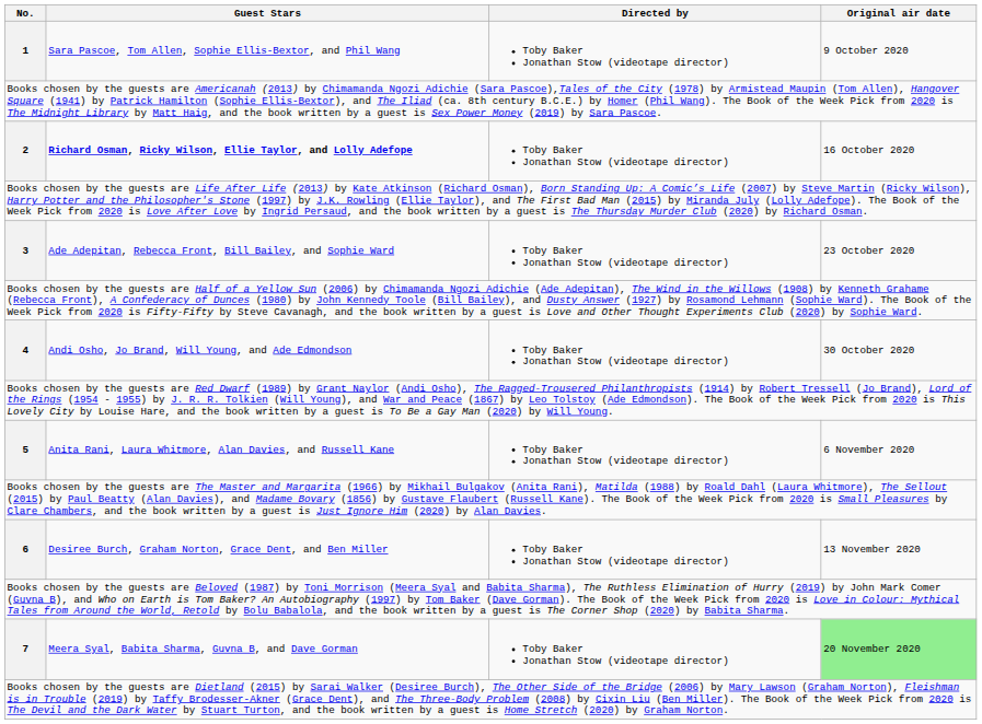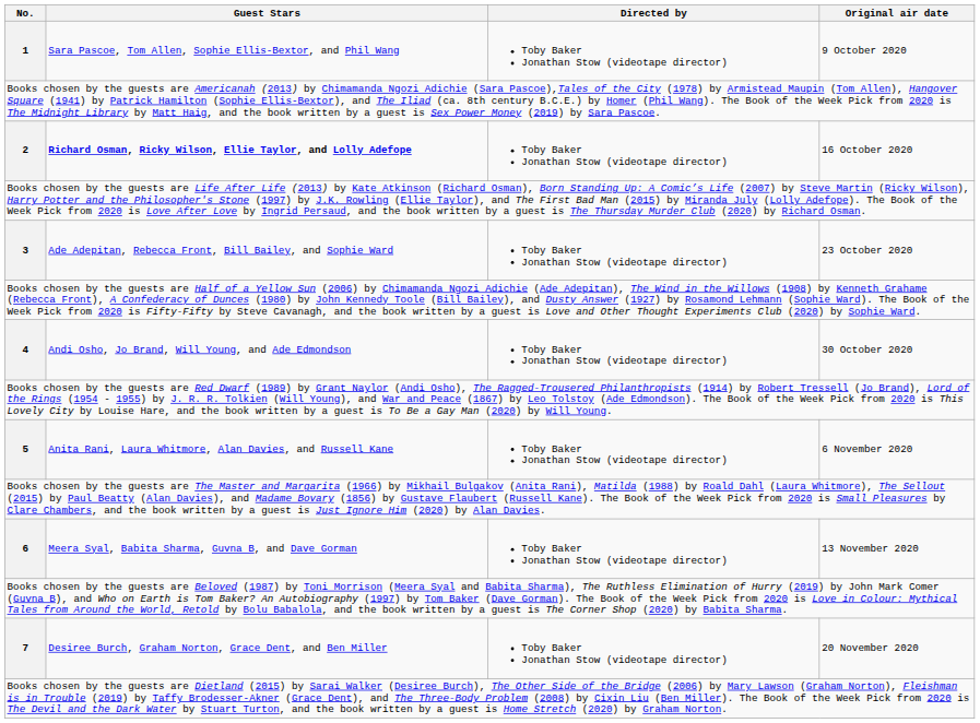6 | Guest Stars: Desiree Burch, Graham Norton, Grace Dent, and Ben Miller -> Meera Syal, Babita Sharma, Guvna B, and Dave Gorman
7 | Guest Stars: Meera Syal, Babita Sharma, Guvna B, and Dave Gorman -> Desiree Burch, Graham Norton, Grace Dent, and Ben Miller
7 | Original air date: lightgreen background -> no background
